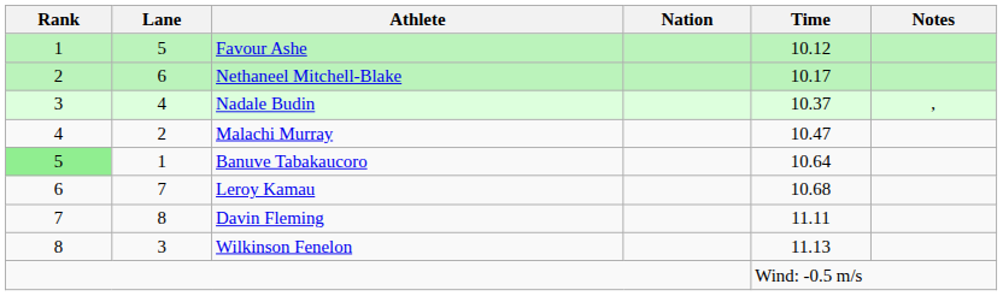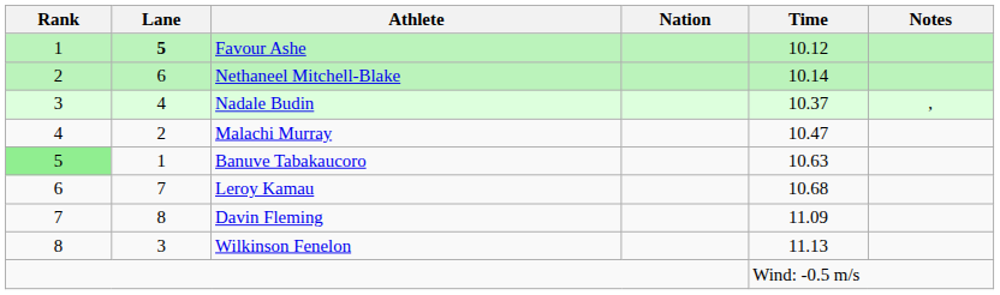Favour Ashe | Lane: normal -> bold
Nethaneel Mitchell-Blake | Time: 10.17 -> 10.14
Banuve Tabakaucoro | Time: 10.64 -> 10.63
Davin Fleming | Time: 11.11 -> 11.09
